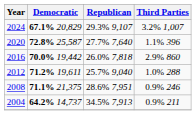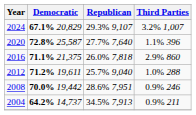2016 | Democratic: 70.0% 19,442 -> 71.1% 21,375
2008 | Democratic: 71.1% 21,375 -> 70.0% 19,442
